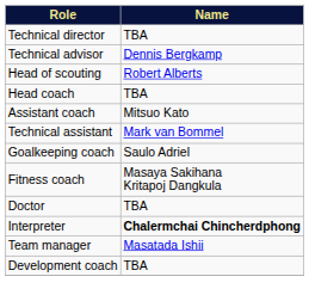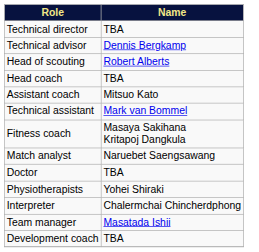- row: Goalkeeping coach | Saulo Adriel
+ row: Match analyst | Naruebet Saengsawang
+ row: Physiotherapists | Yohei Shiraki
Interpreter | Name: bold -> normal
